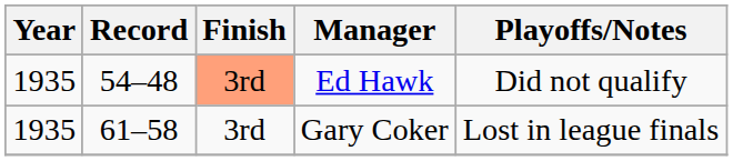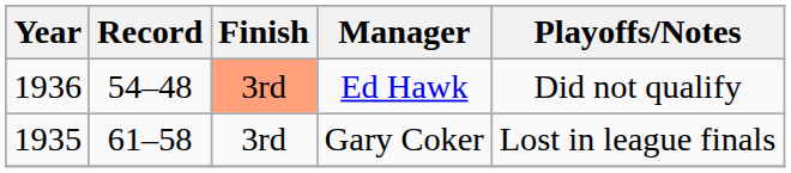Ed Hawk | Year: 1935 -> 1936
